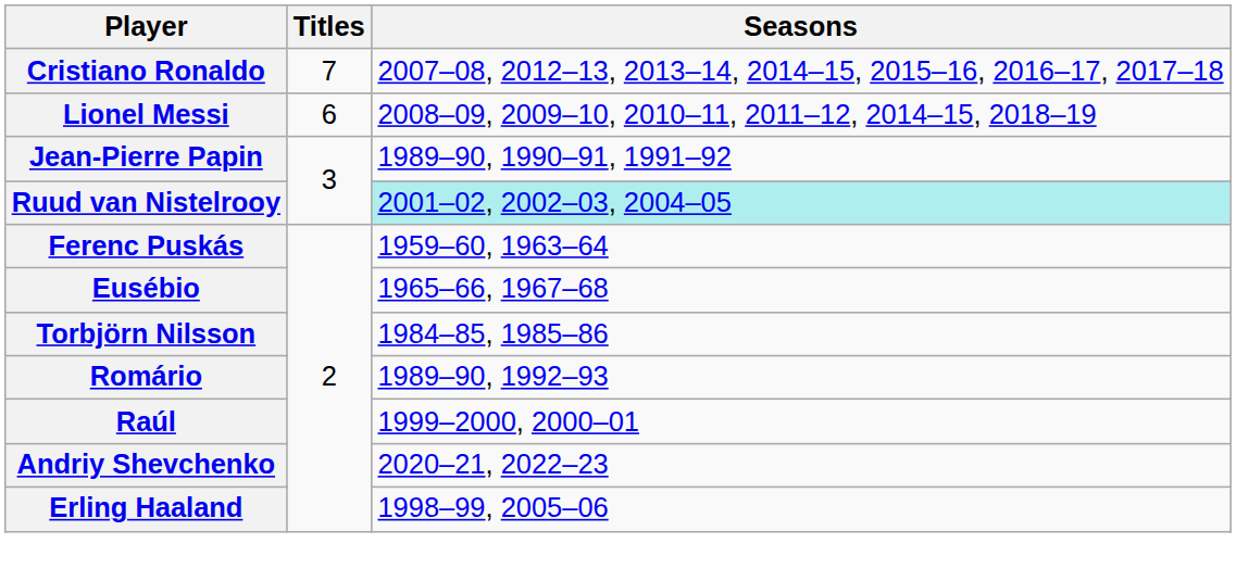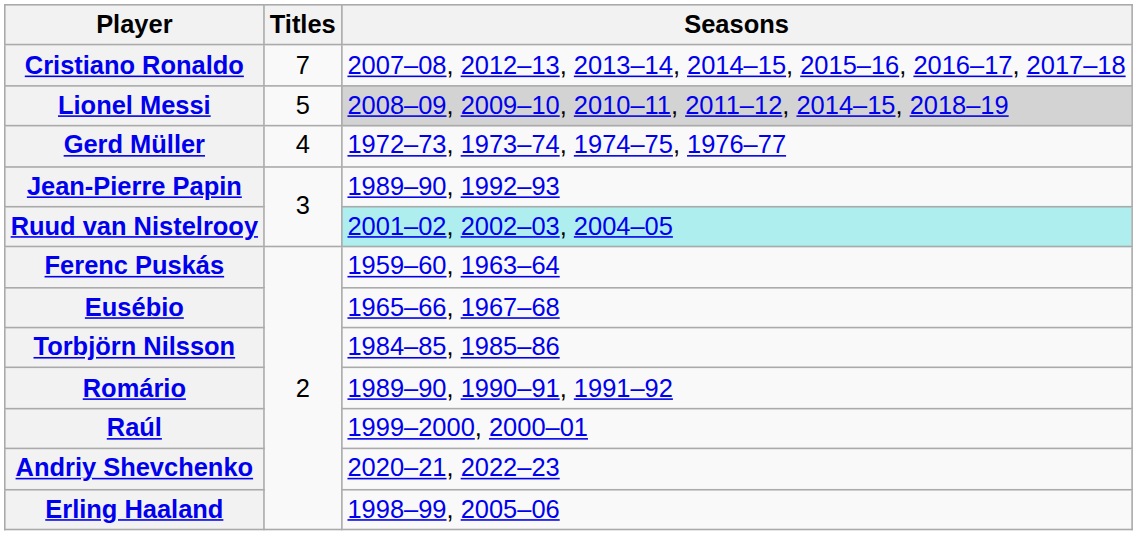Lionel Messi | Titles: 6 -> 5
Lionel Messi | Seasons: no background -> lightgrey background
+ row: Gerd Müller | 4 | 1972–73, 1973–74, 1974–75, 1976–77
Jean-Pierre Papin | Seasons: 1989–90, 1990–91, 1991–92 -> 1989–90, 1992–93
Romário | Seasons: 1989–90, 1992–93 -> 1989–90, 1990–91, 1991–92
